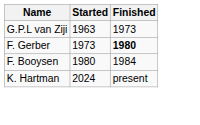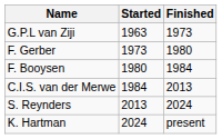F. Gerber | Finished: bold -> normal
+ row: C.I.S. van der Merwe | 1984 | 2013
+ row: S. Reynders | 2013 | 2024
